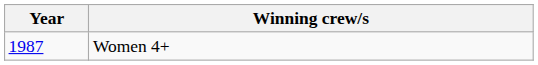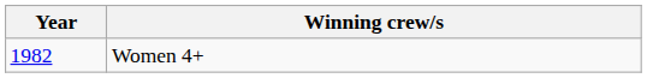Women 4+ | Year: 1987 -> 1982
